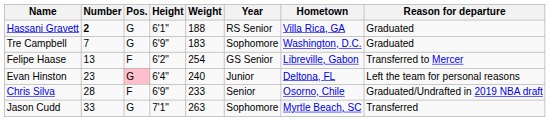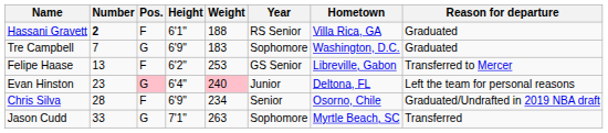Hassani Gravett | Pos.: G -> F
Felipe Haase | Weight: 254 -> 253
Evan Hinston | Weight: no background -> pink background
Chris Silva | Weight: 233 -> 234
